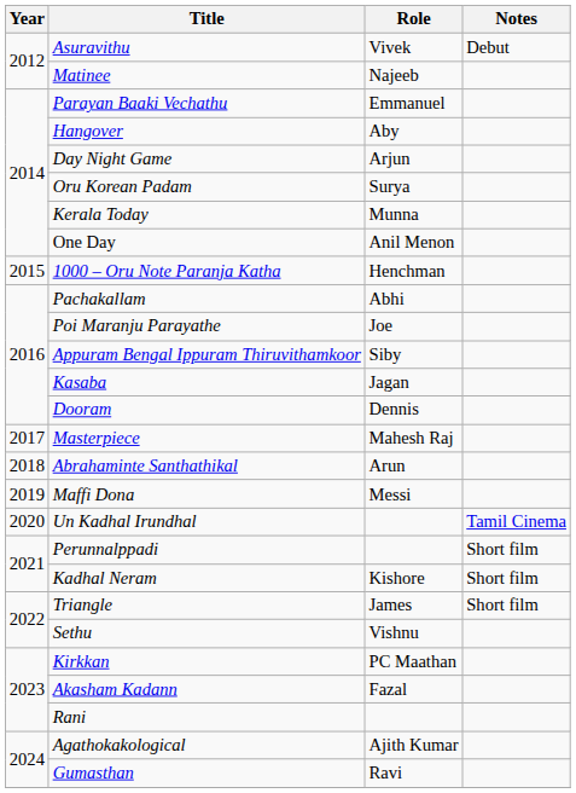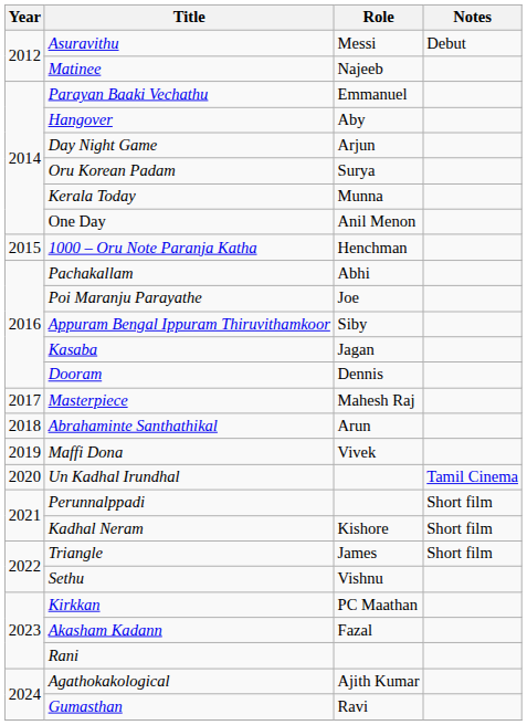Asuravithu | Role: Vivek -> Messi
Maffi Dona | Role: Messi -> Vivek
